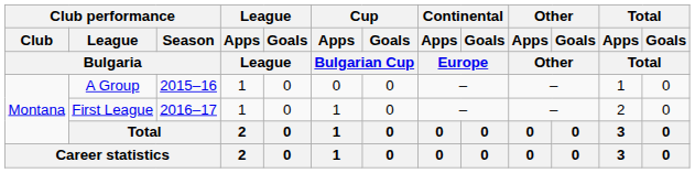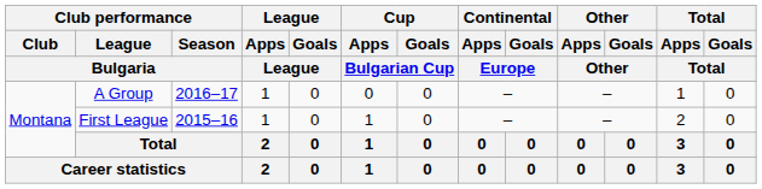A Group | Club performance / Season / Bulgaria: 2015–16 -> 2016–17
First League | Club performance / Season / Bulgaria: 2016–17 -> 2015–16
